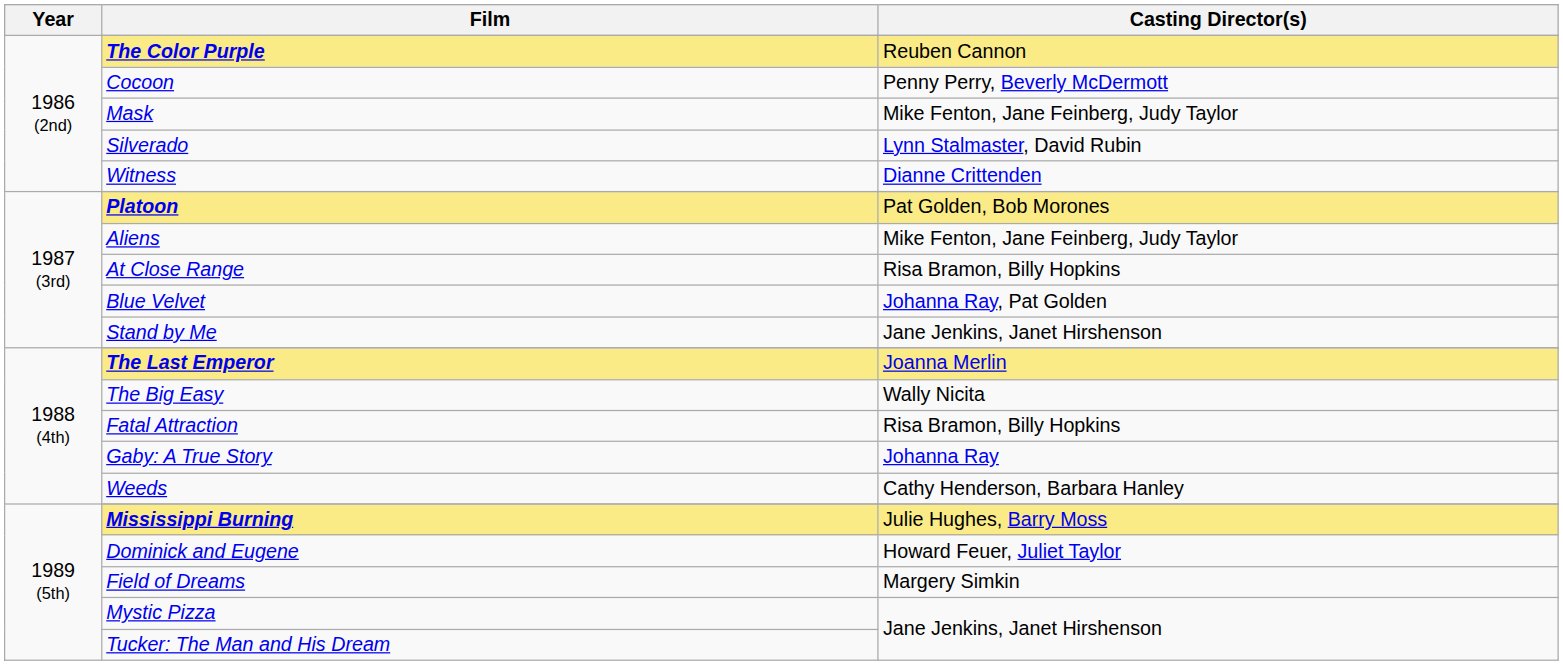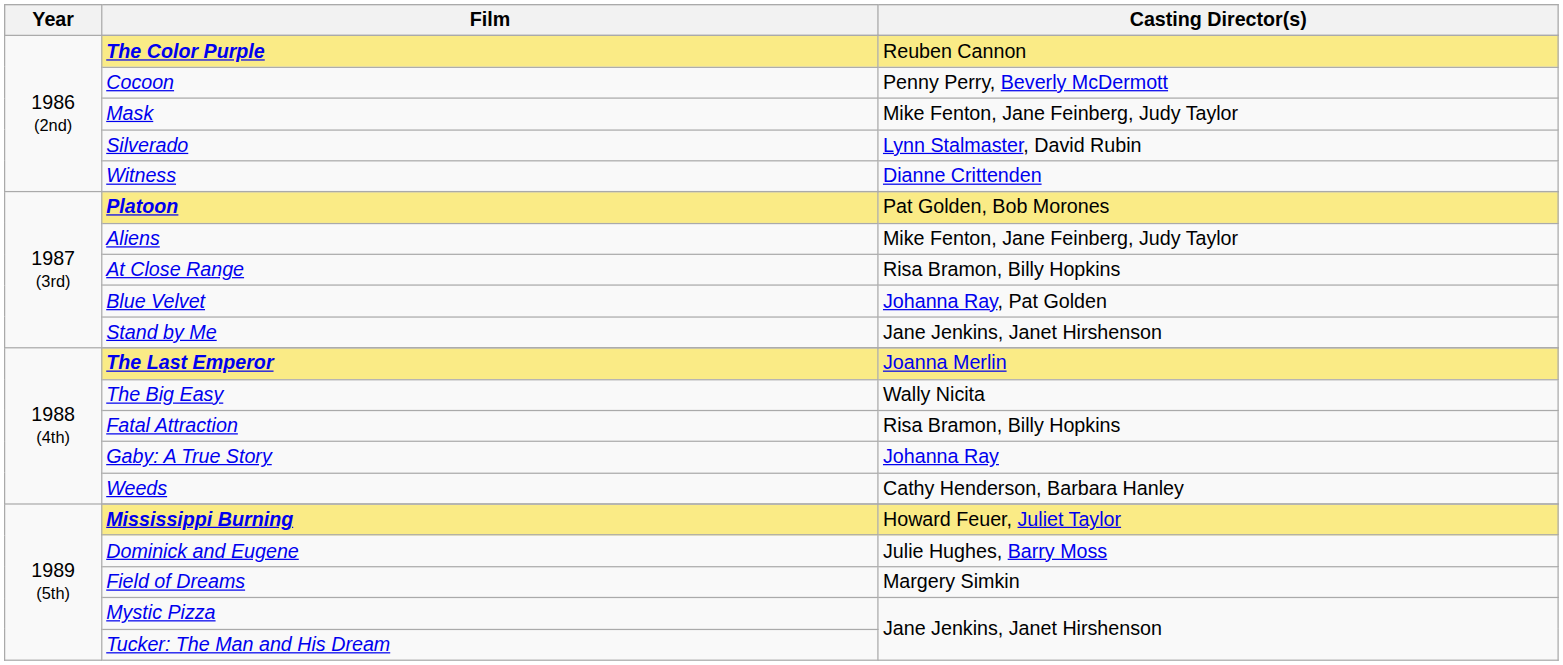Mississippi Burning | Casting Director(s): Julie Hughes, Barry Moss -> Howard Feuer, Juliet Taylor
Dominick and Eugene | Casting Director(s): Howard Feuer, Juliet Taylor -> Julie Hughes, Barry Moss
